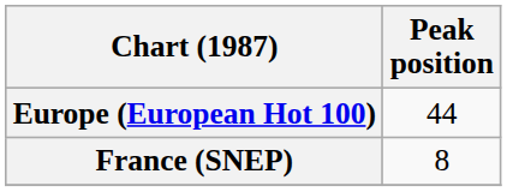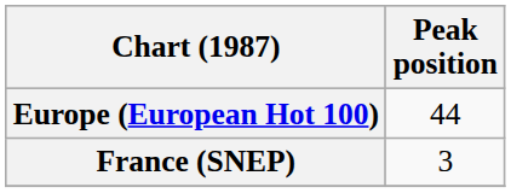France (SNEP) | Peak position: 8 -> 3
